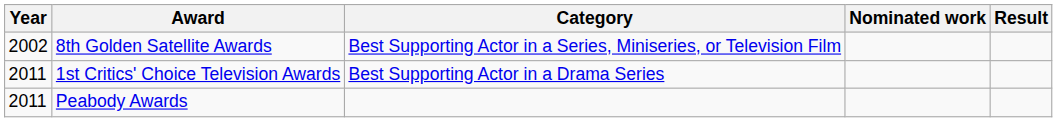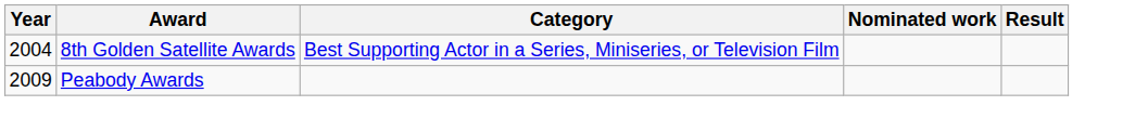8th Golden Satellite Awards | Year: 2002 -> 2004
- row: 2011 | 1st Critics' Choice Television Awards | Best Supporting Actor in a Drama Series
Peabody Awards | Year: 2011 -> 2009
